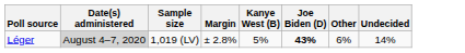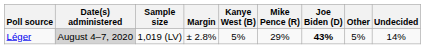+ column: Mike Pence (R) | 29%
Léger | Other: 6% -> 5%
